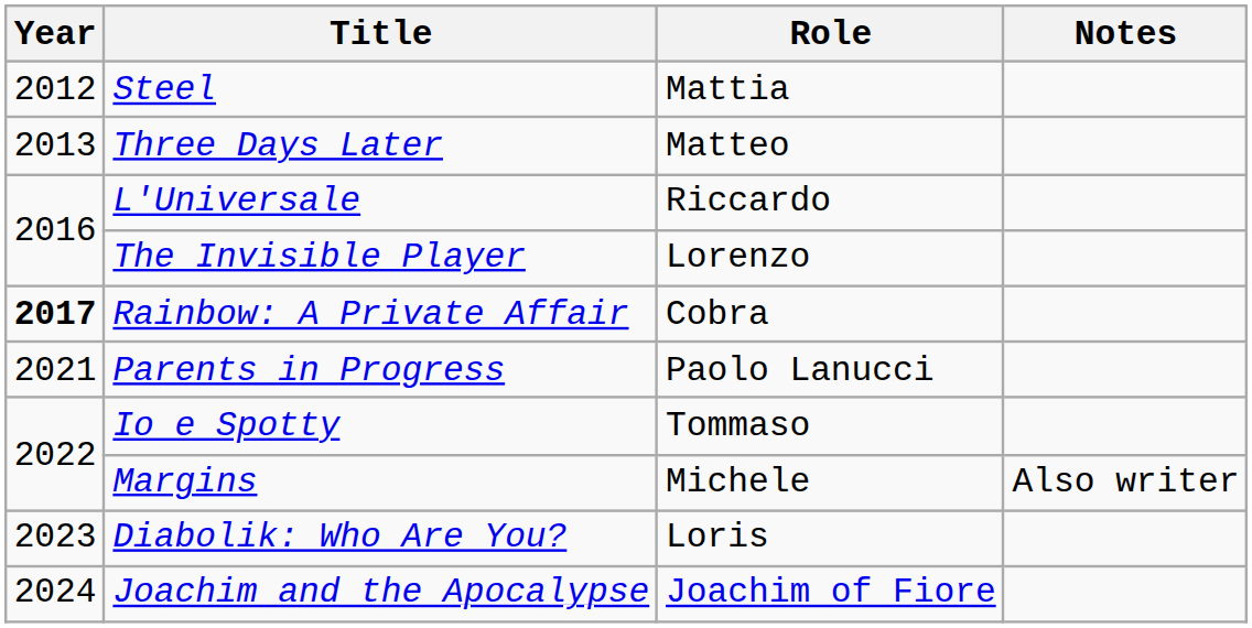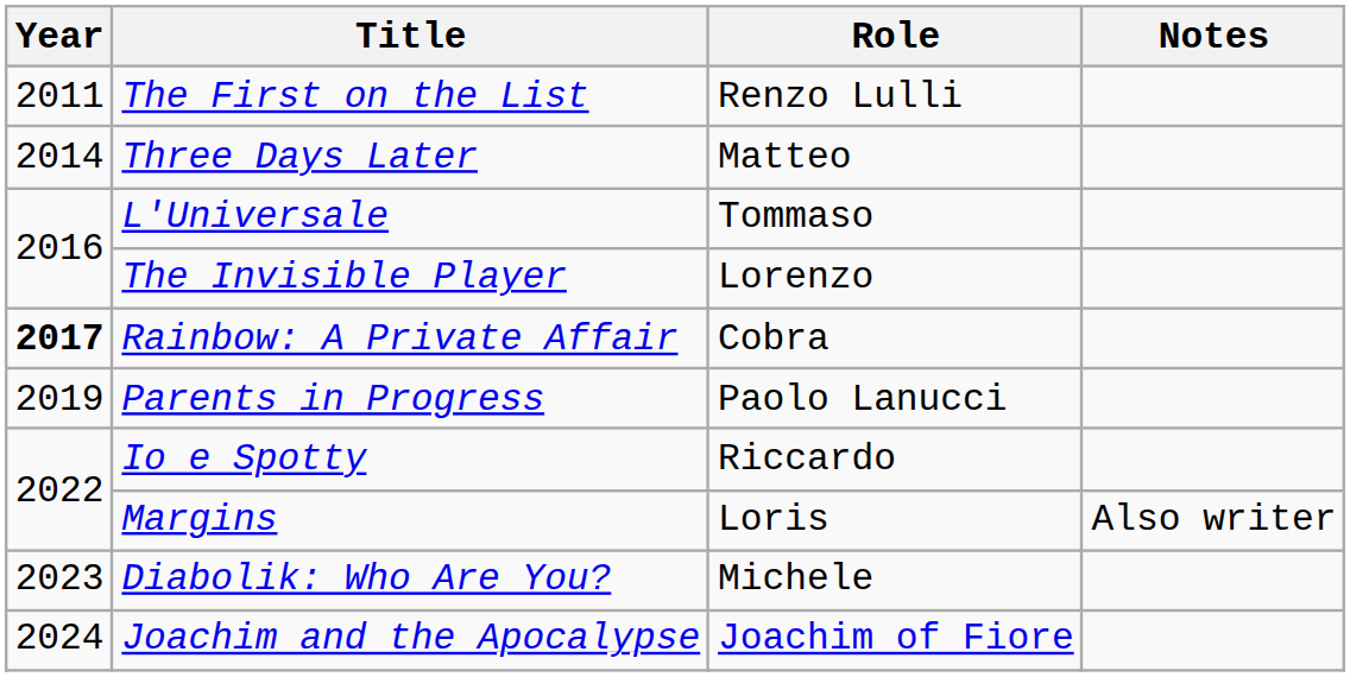+ row: 2011 | The First on the List | Renzo Lulli
- row: 2012 | Steel | Mattia
Three Days Later | Year: 2013 -> 2014
L'Universale | Role: Riccardo -> Tommaso
Parents in Progress | Year: 2021 -> 2019
Io e Spotty | Role: Tommaso -> Riccardo
Margins | Role: Michele -> Loris
Diabolik: Who Are You? | Role: Loris -> Michele
